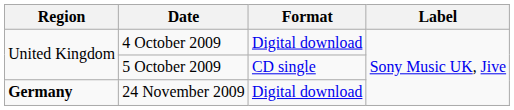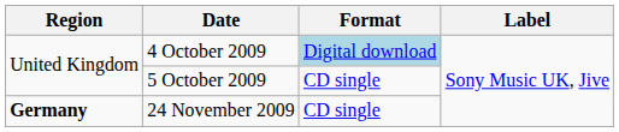4 October 2009 | Format: no background -> lightblue background
24 November 2009 | Format: Digital download -> CD single
